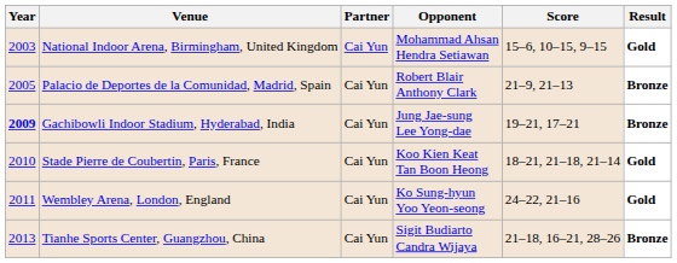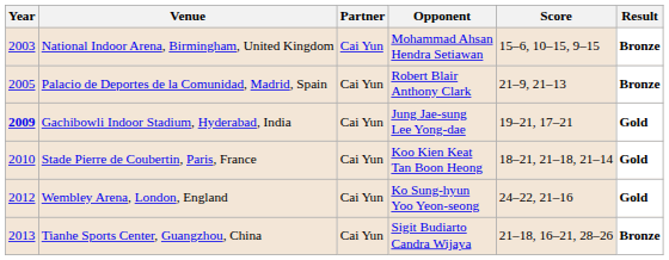National Indoor Arena, Birmingham, United Kingdom | Result: Gold -> Bronze
Gachibowli Indoor Stadium, Hyderabad, India | Result: Bronze -> Gold
Wembley Arena, London, England | Year: 2011 -> 2012
